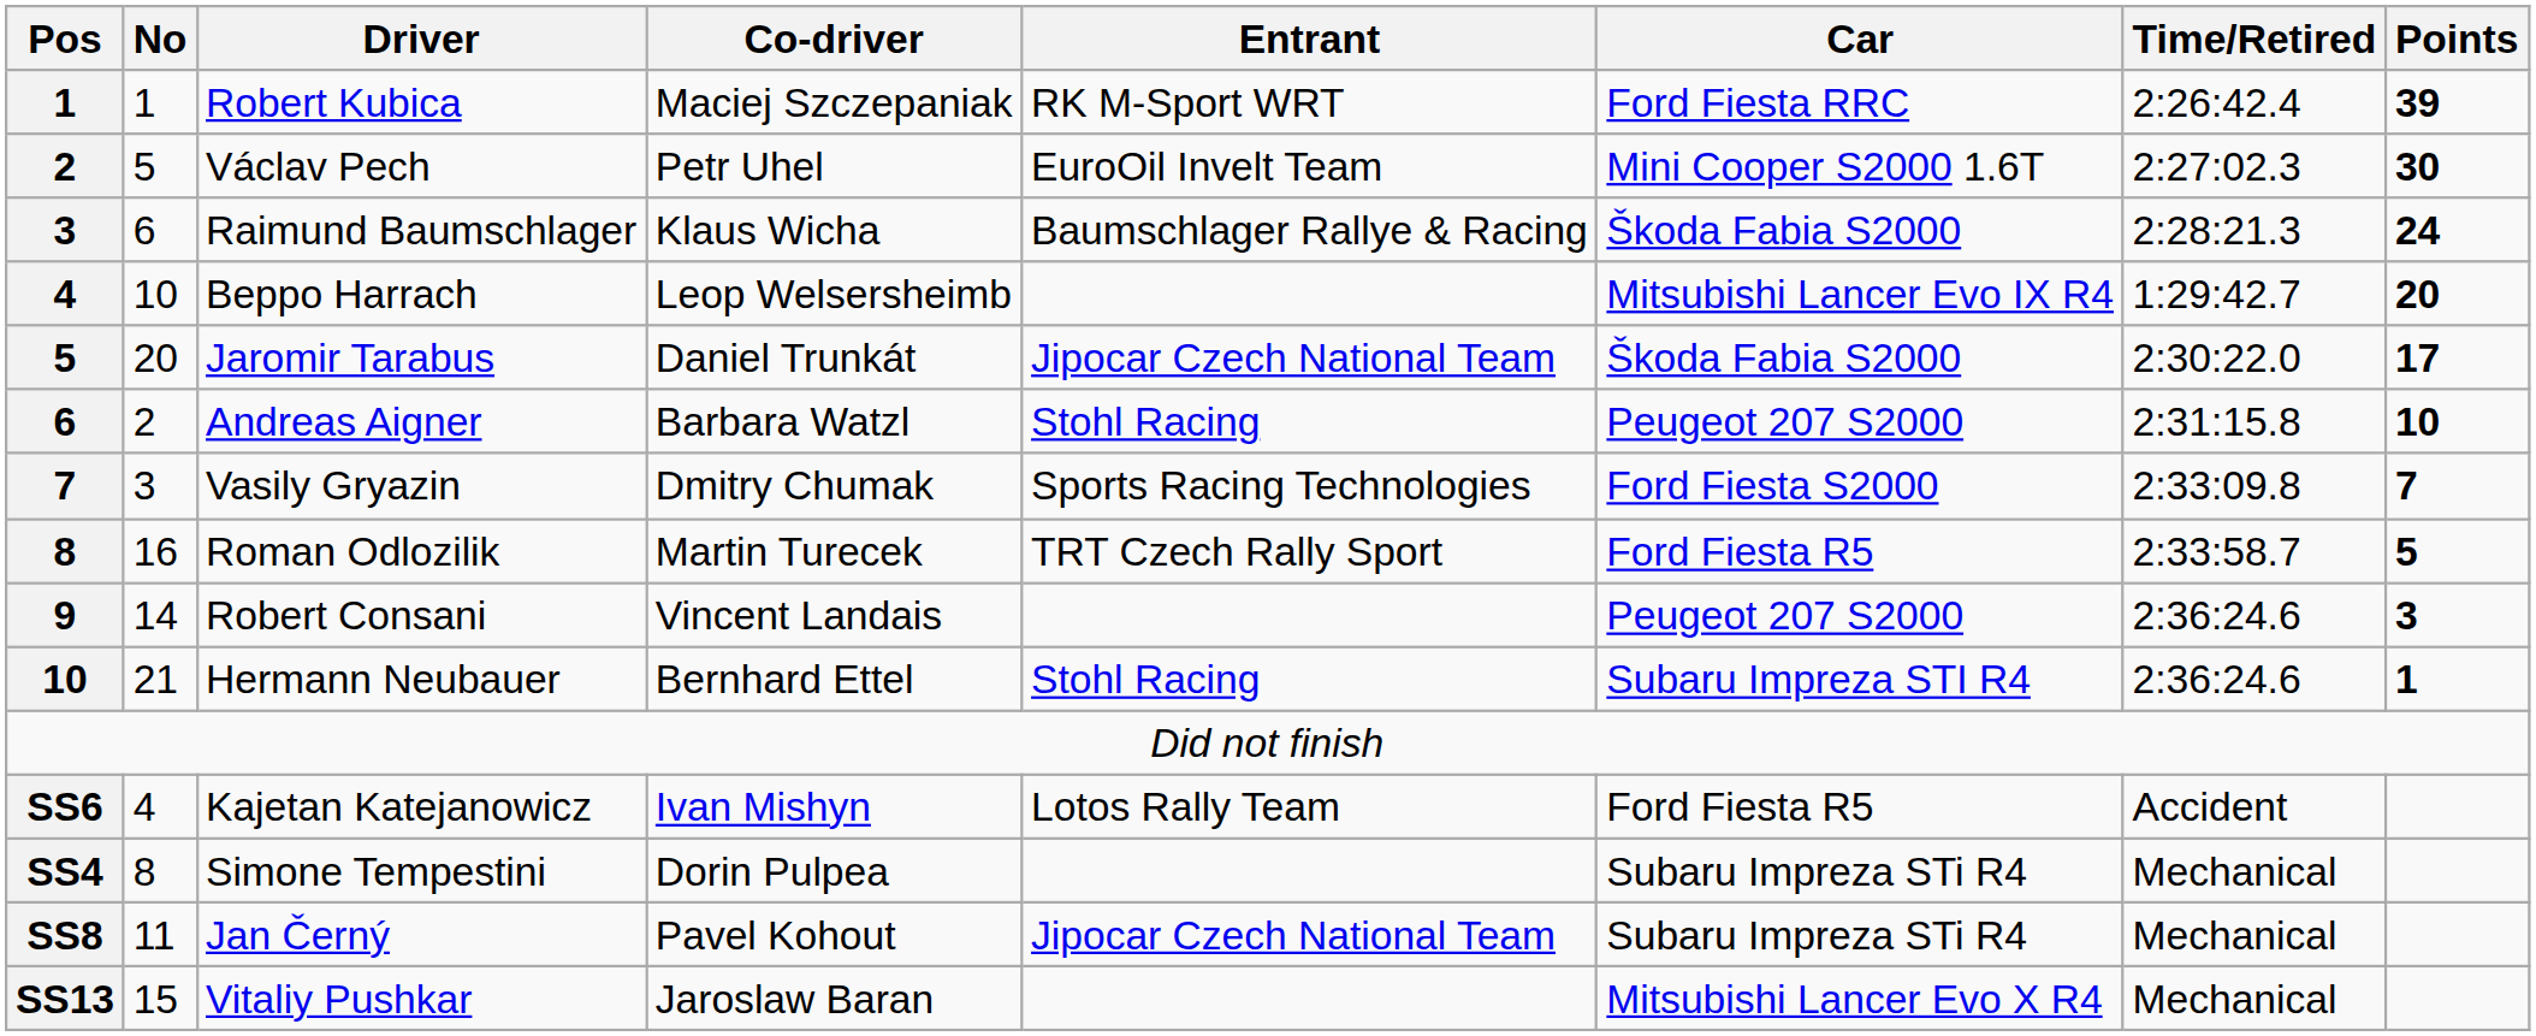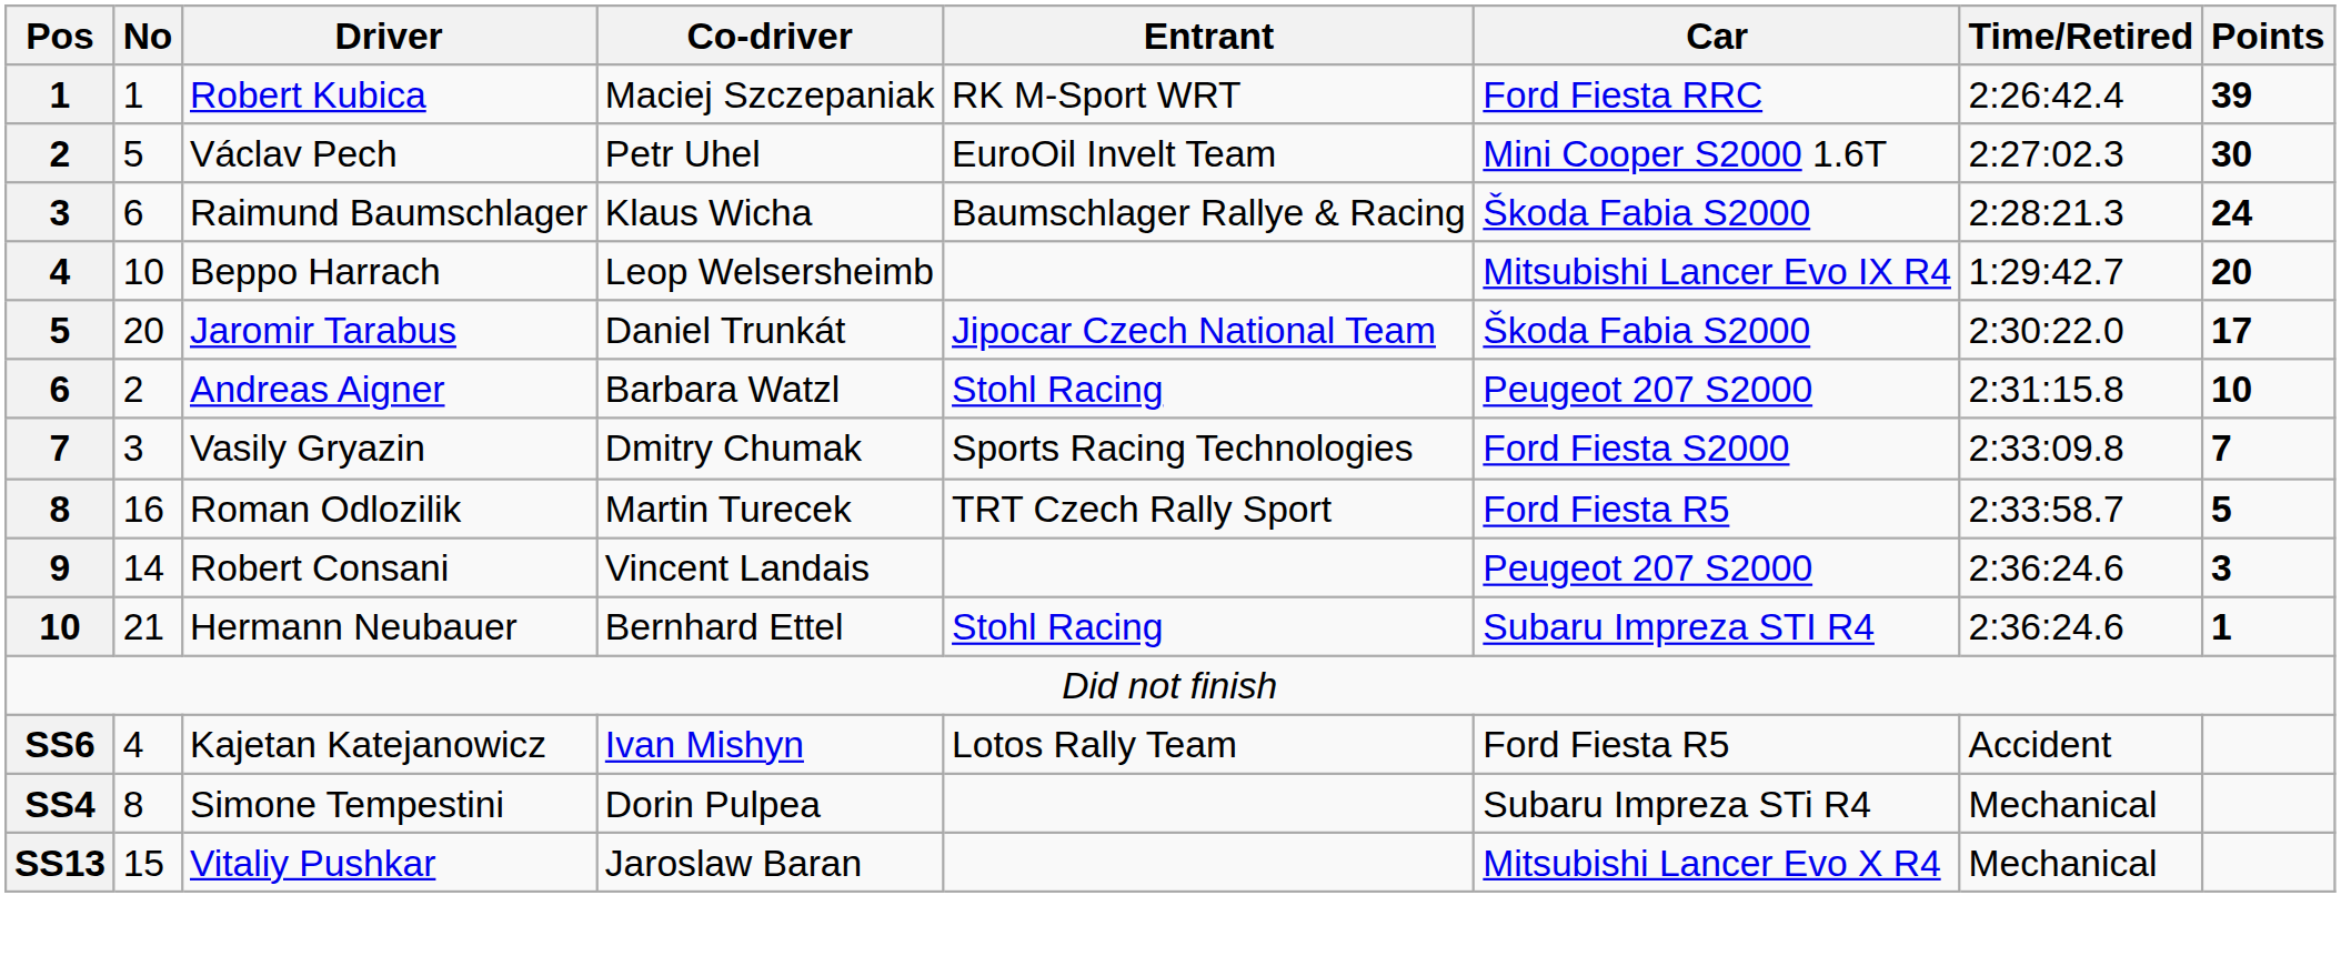- row: SS8 | 11 | Jan Černý | Pavel Kohout | Jipocar Czech National Team | Subaru Impreza STi R4 | Mechanical
